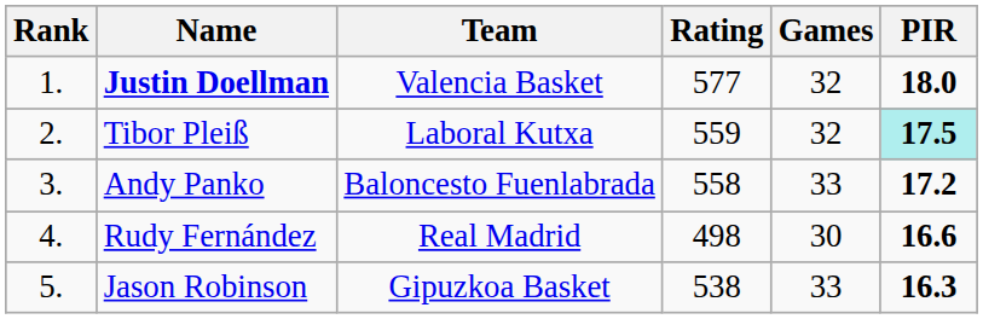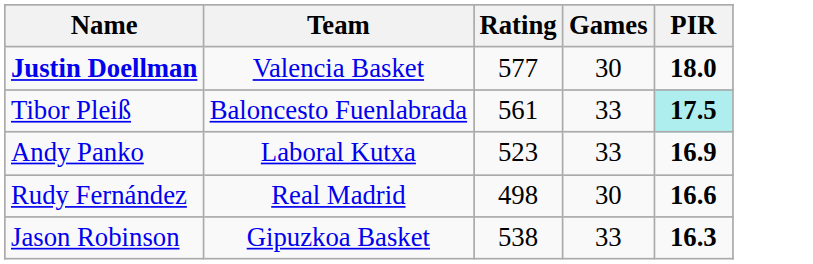- column: Rank | 1. | 2. | 3. | 4. | 5.
Justin Doellman | Games: 32 -> 30
Tibor Pleiß | Team: Laboral Kutxa -> Baloncesto Fuenlabrada
Tibor Pleiß | Rating: 559 -> 561
Tibor Pleiß | Games: 32 -> 33
Andy Panko | Team: Baloncesto Fuenlabrada -> Laboral Kutxa
Andy Panko | Rating: 558 -> 523
Andy Panko | PIR: 17.2 -> 16.9
